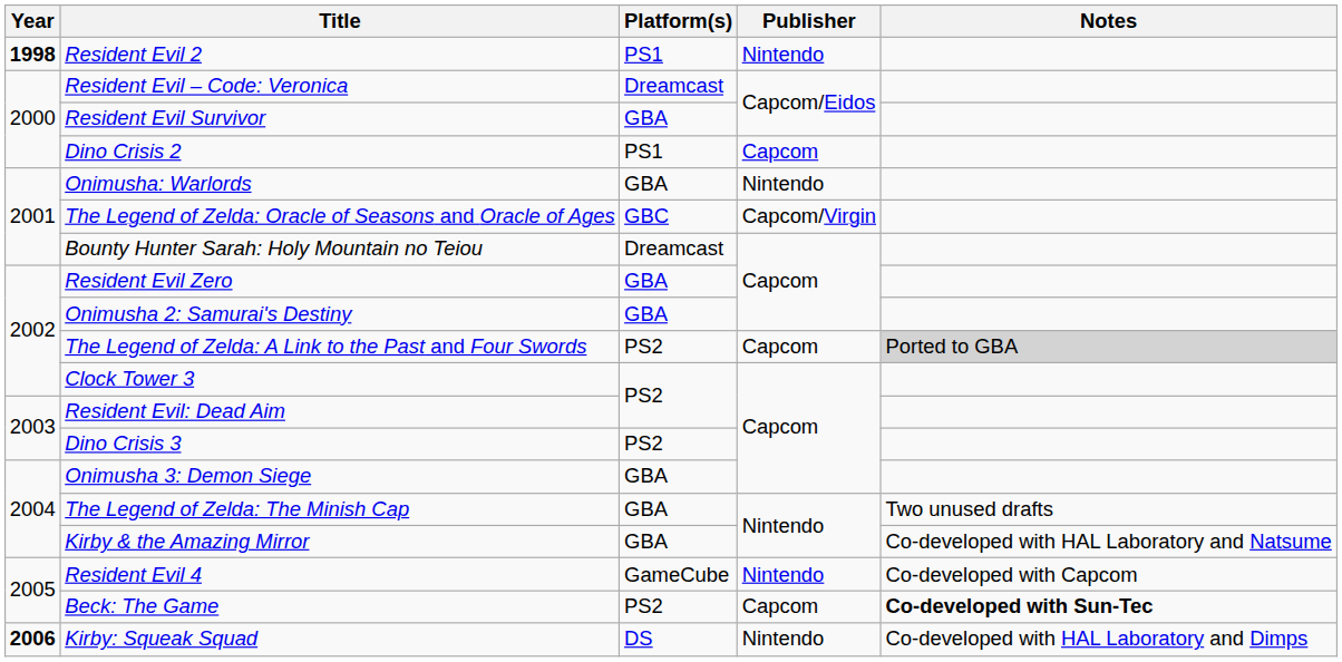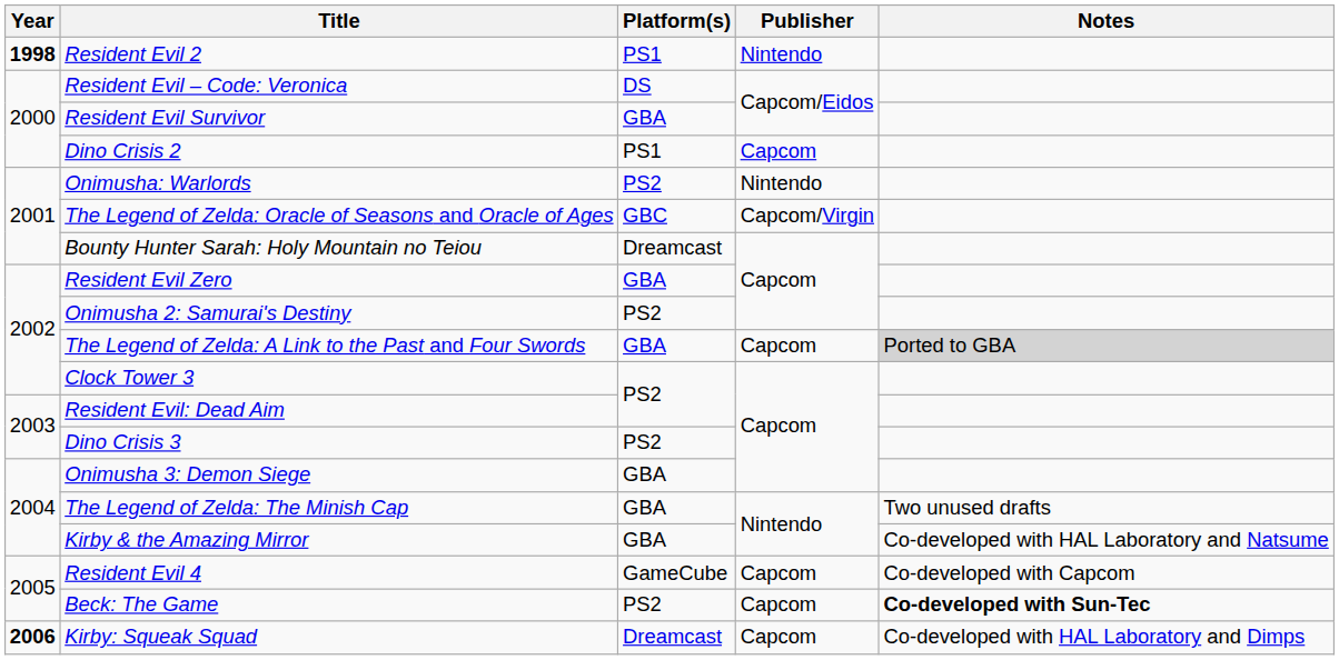Resident Evil – Code: Veronica | Platform(s): Dreamcast -> DS
Onimusha: Warlords | Platform(s): GBA -> PS2
Onimusha 2: Samurai's Destiny | Platform(s): GBA -> PS2
The Legend of Zelda: A Link to the Past and Four Swords | Platform(s): PS2 -> GBA
Resident Evil 4 | Publisher: Nintendo -> Capcom
Kirby: Squeak Squad | Platform(s): DS -> Dreamcast
Kirby: Squeak Squad | Publisher: Nintendo -> Capcom
